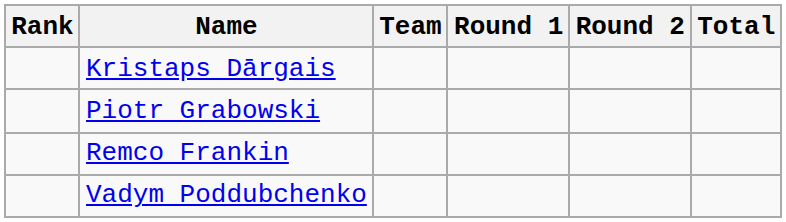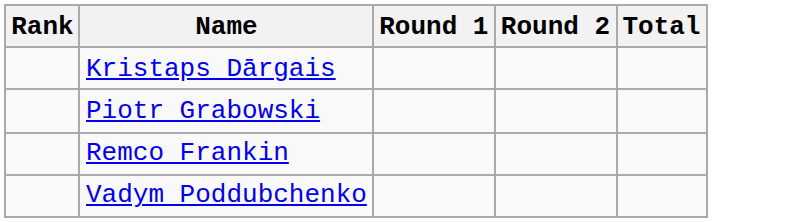- column: Team
